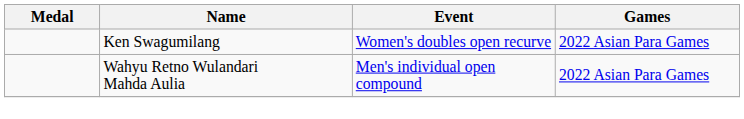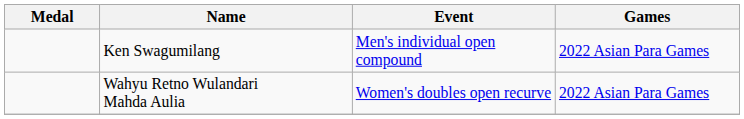Ken Swagumilang | Event: Women's doubles open recurve -> Men's individual open compound
Wahyu Retno Wulandari Mahda Aulia | Event: Men's individual open compound -> Women's doubles open recurve
